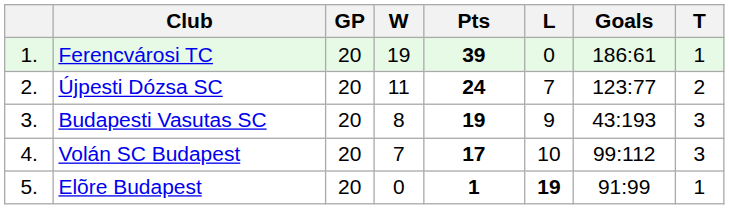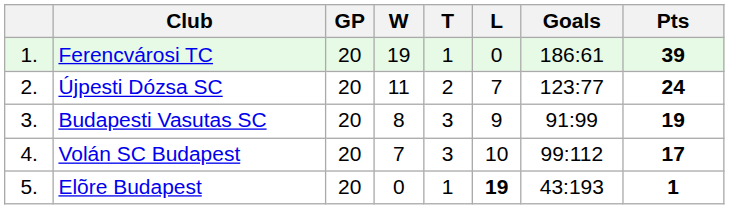columns swapped: T <-> Pts
Budapesti Vasutas SC | Goals: 43:193 -> 91:99
Elõre Budapest | Goals: 91:99 -> 43:193
